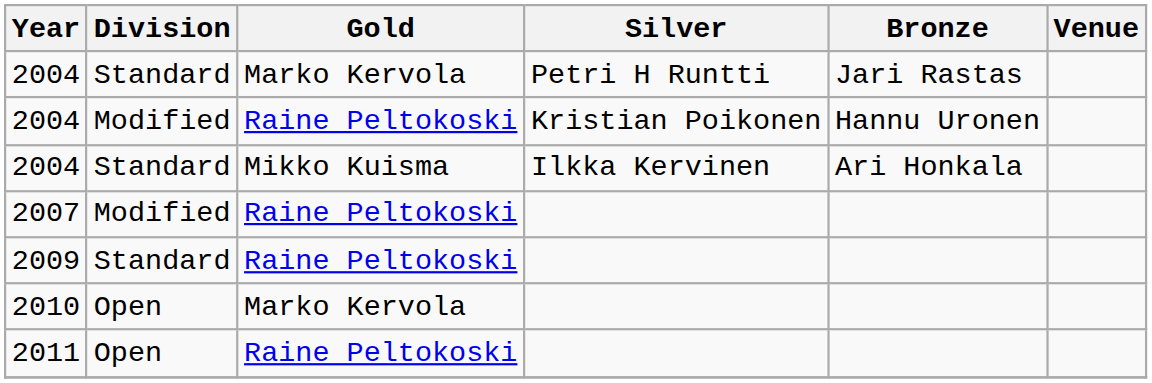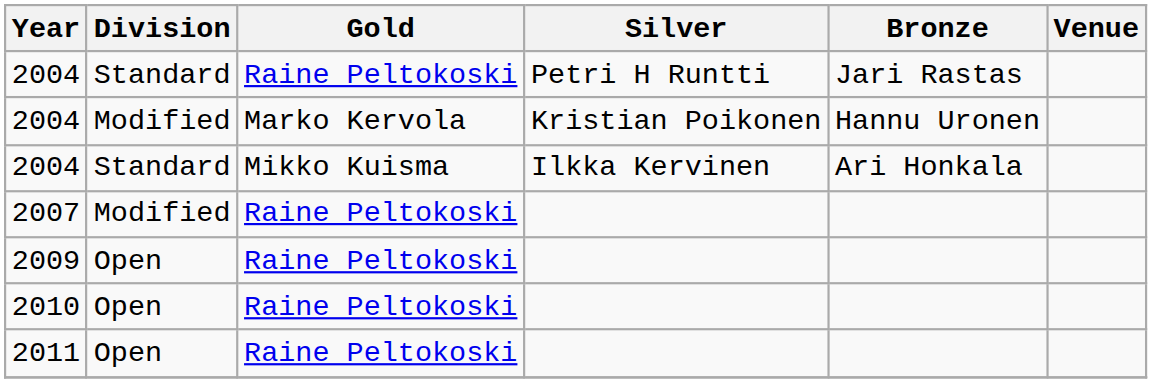2004 / Petri H Runtti | Gold: Marko Kervola -> Raine Peltokoski
2004 / Kristian Poikonen | Gold: Raine Peltokoski -> Marko Kervola
2009 | Division: Standard -> Open
2010 | Gold: Marko Kervola -> Raine Peltokoski
